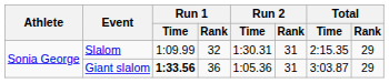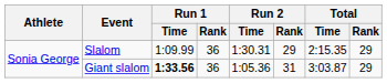Slalom | Run 1 / Rank: 32 -> 36
Slalom | Run 2 / Rank: 31 -> 29
